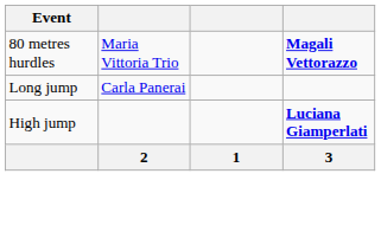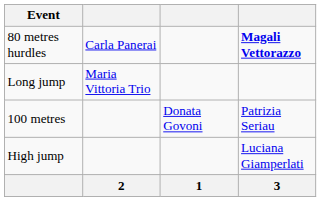80 metres hurdles | column 2: Maria Vittoria Trio -> Carla Panerai
Long jump | column 2: Carla Panerai -> Maria Vittoria Trio
+ row: 100 metres | Donata Govoni | Patrizia Seriau
High jump | column 4: bold -> normal
